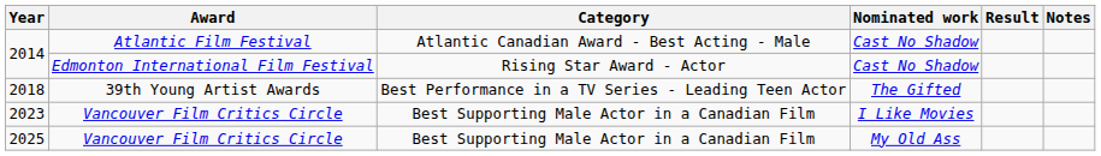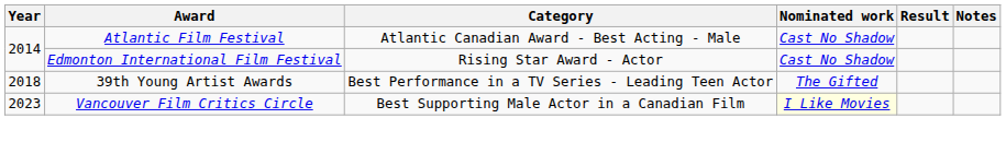2023 | Nominated work: no background -> lightyellow background
- row: 2025 | Vancouver Film Critics Circle | Best Supporting Male Actor in a Canadian Film | My Old Ass
